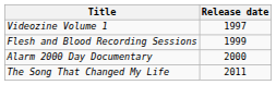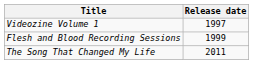- row: Alarm 2000 Day Documentary | 2000
